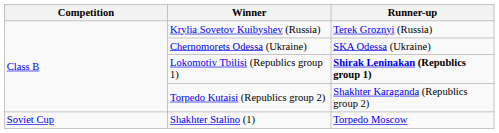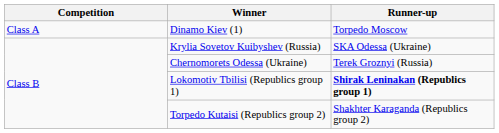+ row: Class A | Dinamo Kiev (1) | Torpedo Moscow
Krylia Sovetov Kuibyshev (Russia) | Runner-up: Terek Groznyi (Russia) -> SKA Odessa (Ukraine)
Chernomorets Odessa (Ukraine) | Runner-up: SKA Odessa (Ukraine) -> Terek Groznyi (Russia)
- row: Soviet Cup | Shakhter Stalino (1) | Torpedo Moscow
